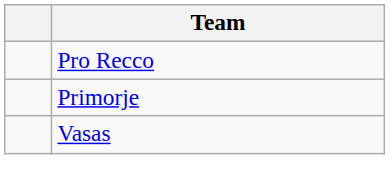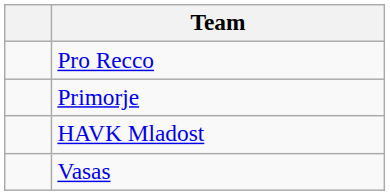+ row: HAVK Mladost
